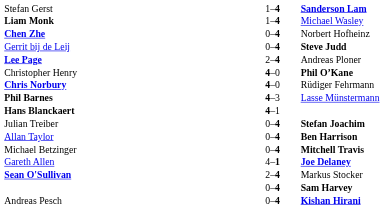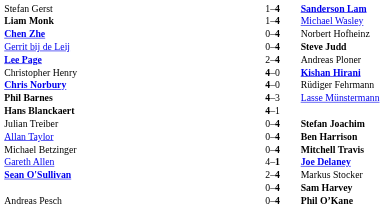Christopher Henry | column 3: Phil O’Kane -> Kishan Hirani
Andreas Pesch | column 3: Kishan Hirani -> Phil O’Kane
